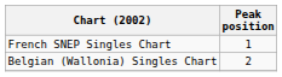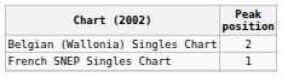rows swapped: Belgian (Wallonia) Singles Chart <-> French SNEP Singles Chart
